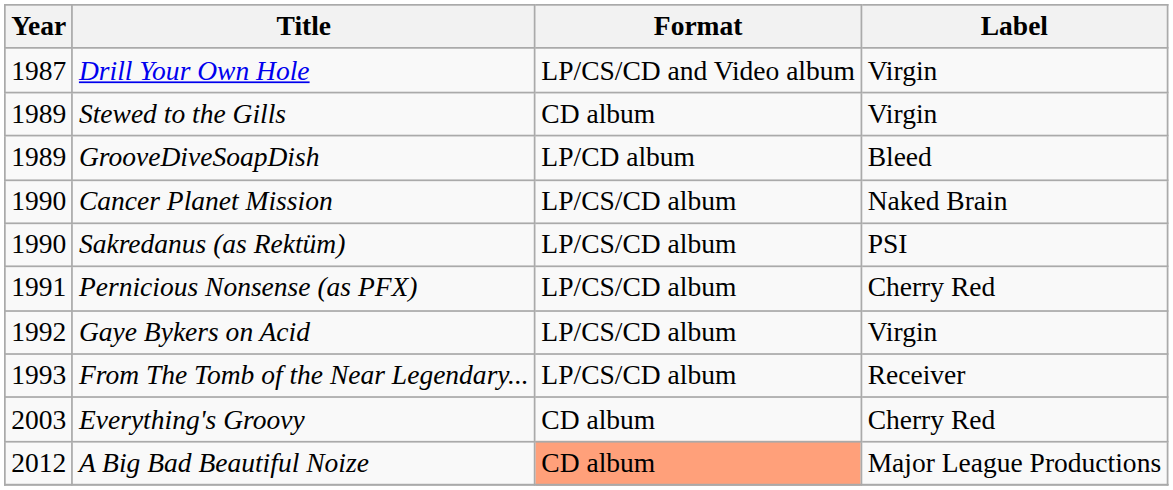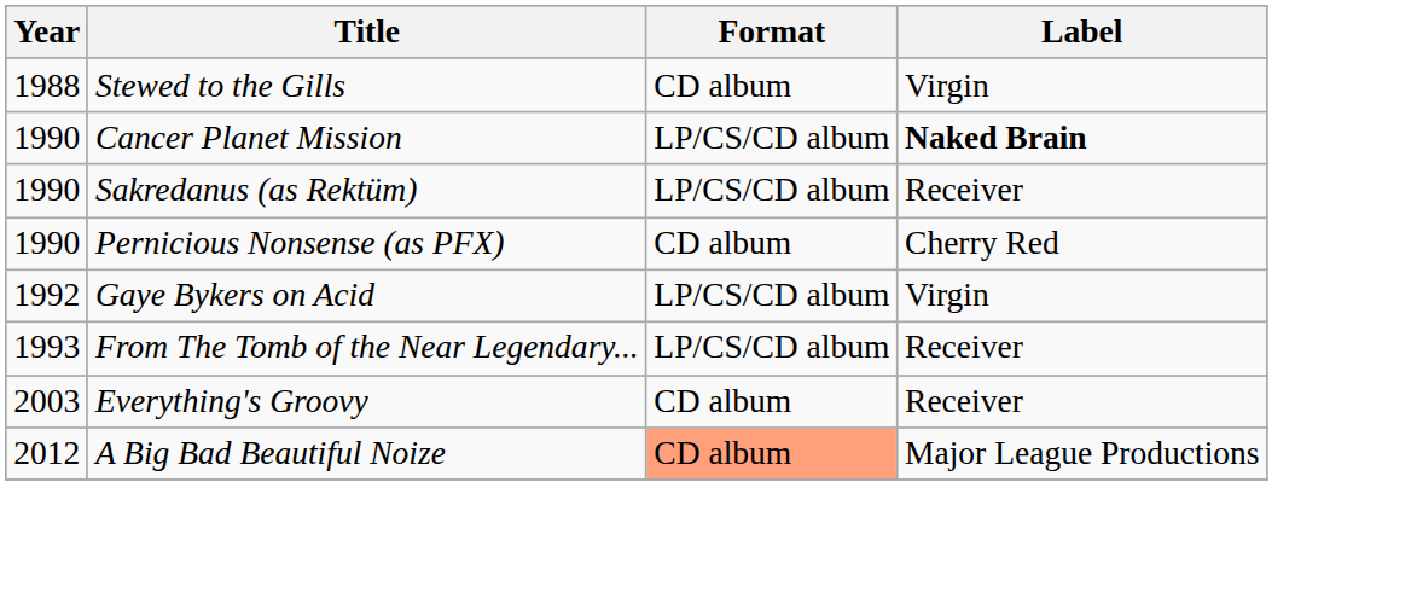- row: 1987 | Drill Your Own Hole | LP/CS/CD and Video album | Virgin
Stewed to the Gills | Year: 1989 -> 1988
- row: 1989 | GrooveDiveSoapDish | LP/CD album | Bleed
Cancer Planet Mission | Label: normal -> bold
Sakredanus (as Rektüm) | Label: PSI -> Receiver
Pernicious Nonsense (as PFX) | Year: 1991 -> 1990
Pernicious Nonsense (as PFX) | Format: LP/CS/CD album -> CD album
Everything's Groovy | Label: Cherry Red -> Receiver
